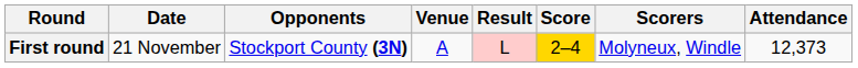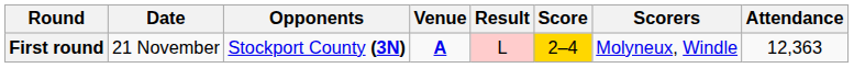First round | Venue: normal -> bold
First round | Attendance: 12,373 -> 12,363
